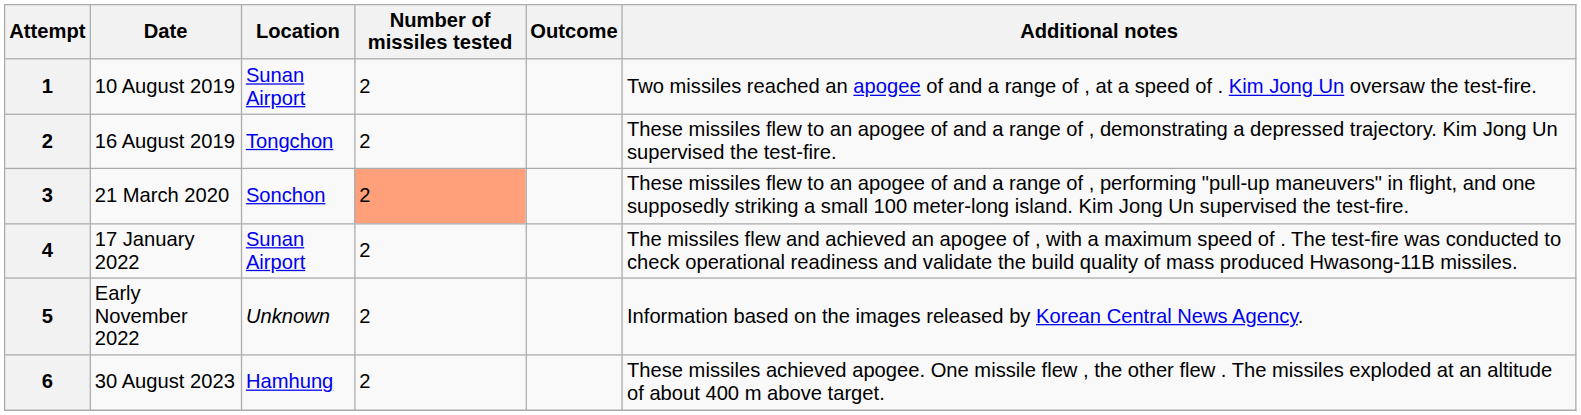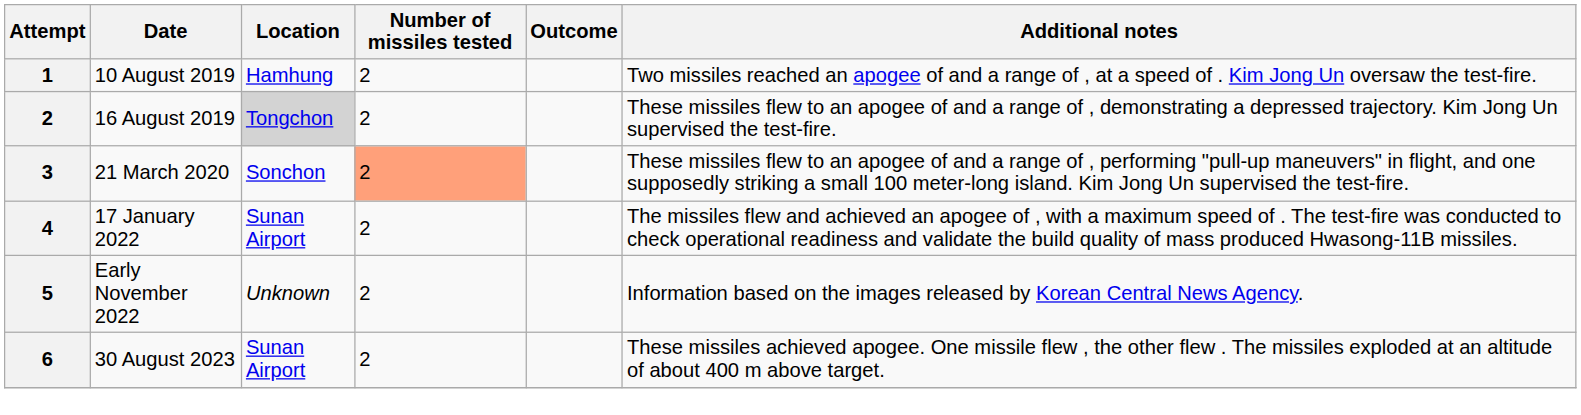10 August 2019 | Location: Sunan Airport -> Hamhung
16 August 2019 | Location: no background -> lightgrey background
30 August 2023 | Location: Hamhung -> Sunan Airport
